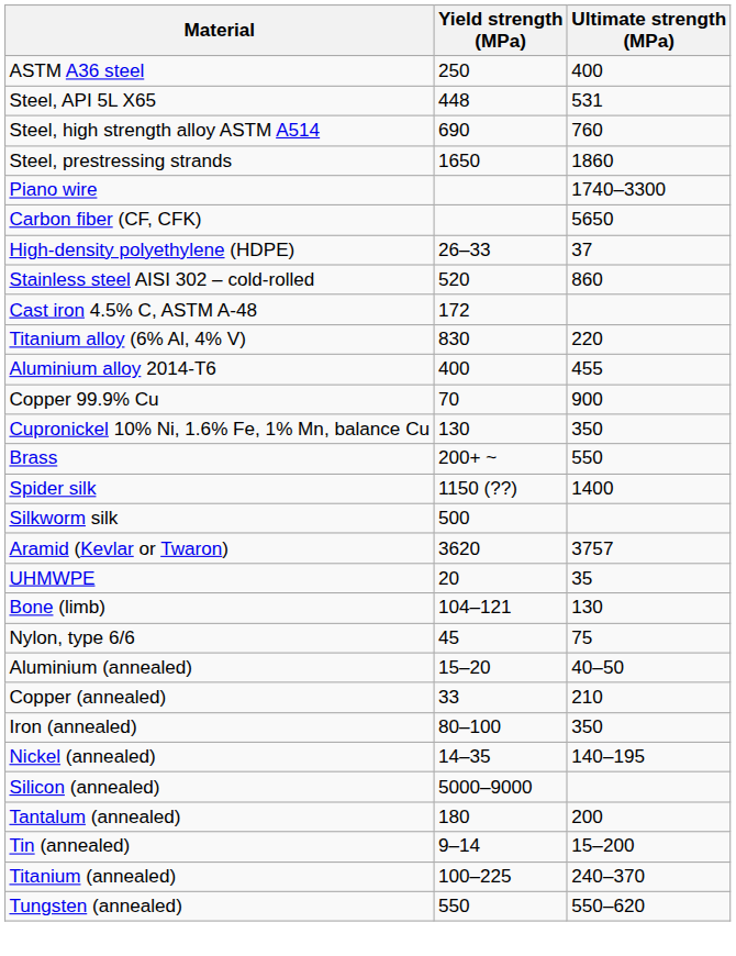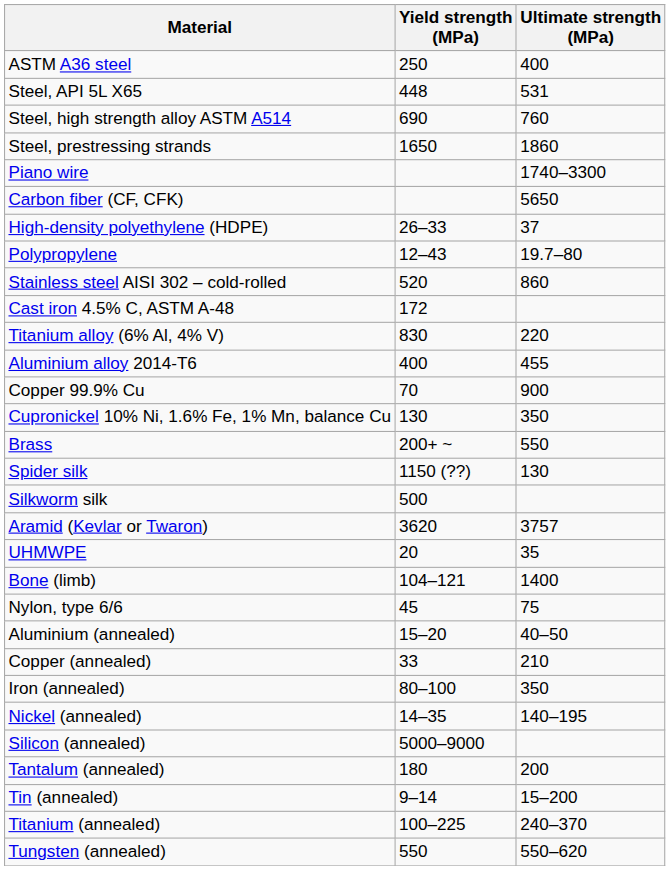+ row: Polypropylene | 12–43 | 19.7–80
Spider silk | Ultimate strength (MPa): 1400 -> 130
Bone (limb) | Ultimate strength (MPa): 130 -> 1400
